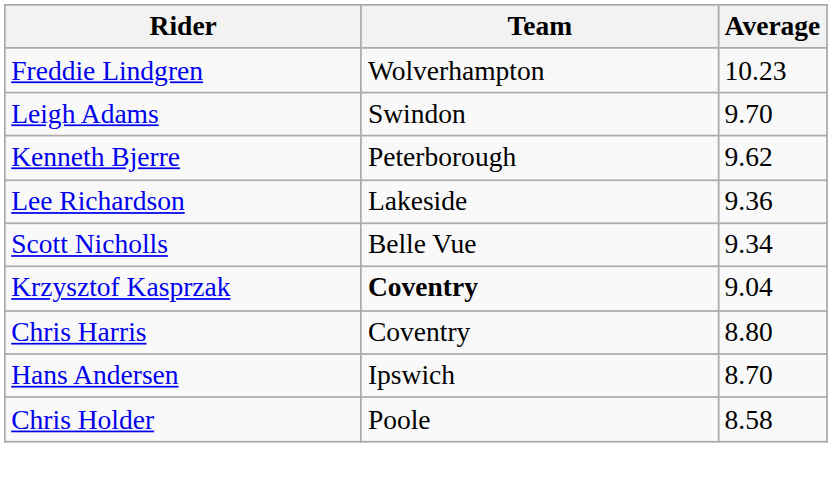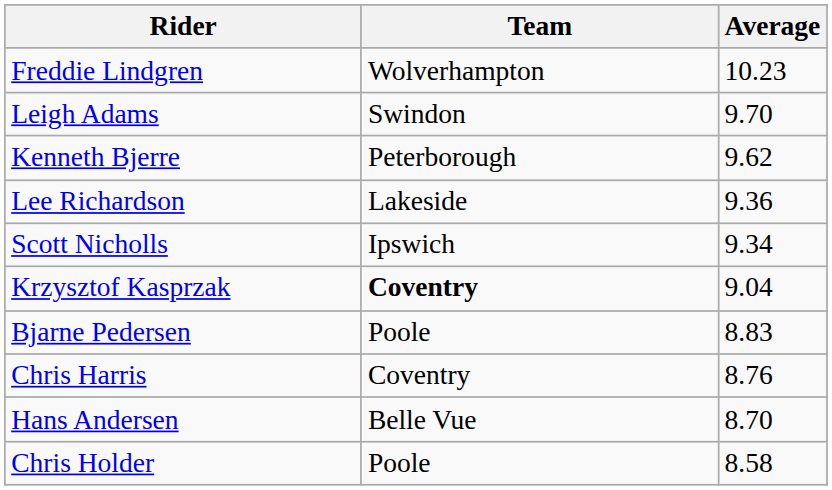Scott Nicholls | Team: Belle Vue -> Ipswich
+ row: Bjarne Pedersen | Poole | 8.83
Chris Harris | Average: 8.80 -> 8.76
Hans Andersen | Team: Ipswich -> Belle Vue
